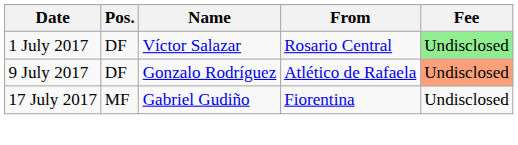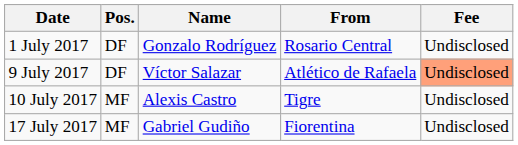1 July 2017 | Name: Víctor Salazar -> Gonzalo Rodríguez
1 July 2017 | Fee: lightgreen background -> no background
9 July 2017 | Name: Gonzalo Rodríguez -> Víctor Salazar
+ row: 10 July 2017 | MF | Alexis Castro | Tigre | Undisclosed
